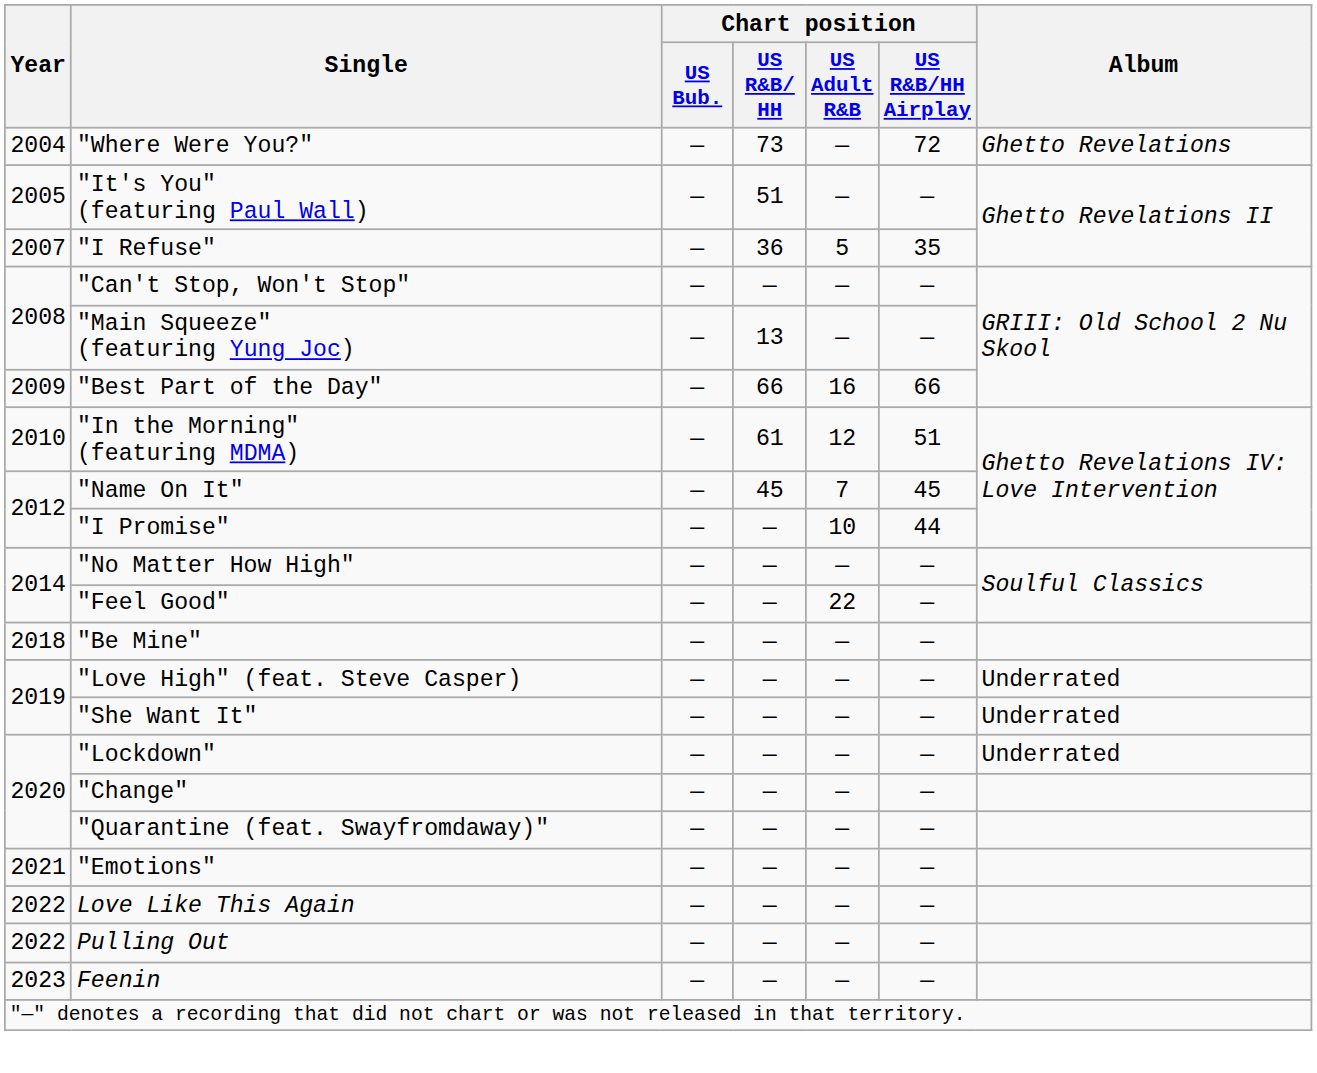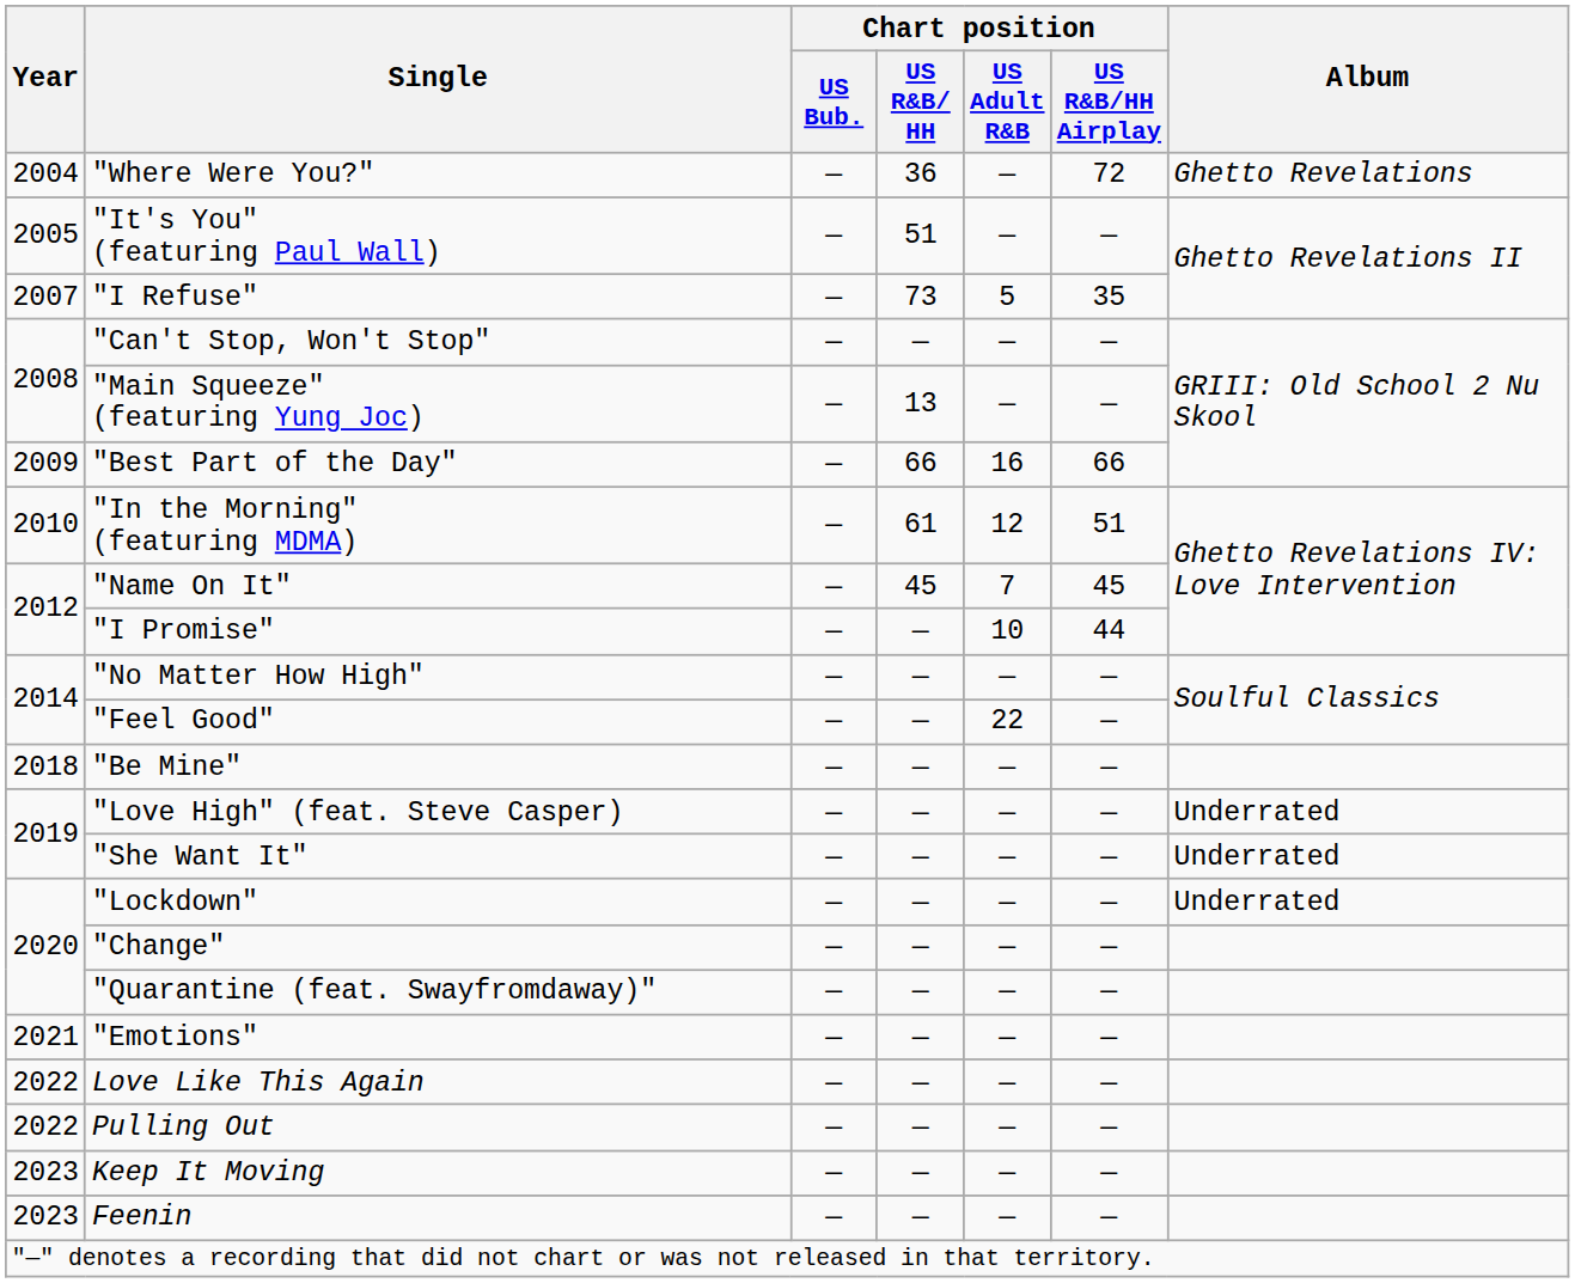"Where Were You?" | Chart position / US R&B/ HH: 73 -> 36
"I Refuse" | Chart position / US R&B/ HH: 36 -> 73
+ row: 2023 | Keep It Moving | — | — | — | —
